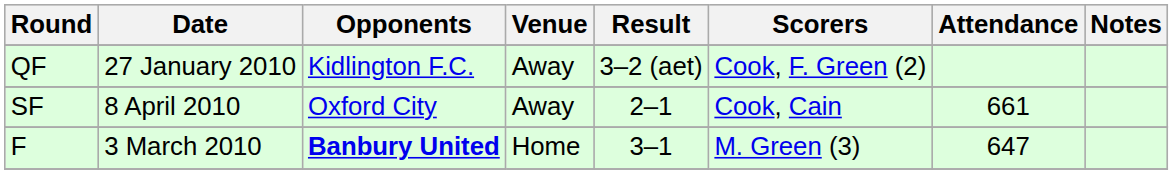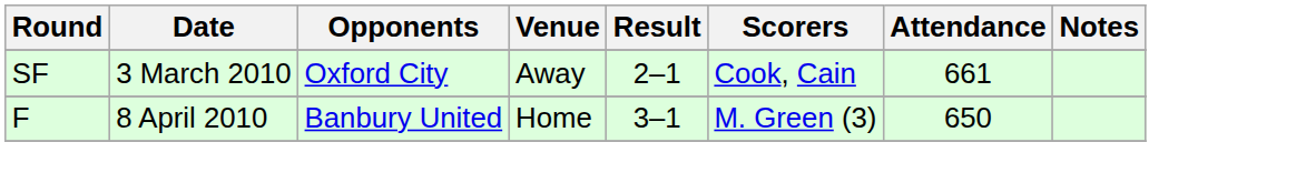- row: QF | 27 January 2010 | Kidlington F.C. | Away | 3–2 (aet) | Cook, F. Green (2)
SF | Date: 8 April 2010 -> 3 March 2010
F | Date: 3 March 2010 -> 8 April 2010
F | Opponents: bold -> normal
F | Attendance: 647 -> 650
